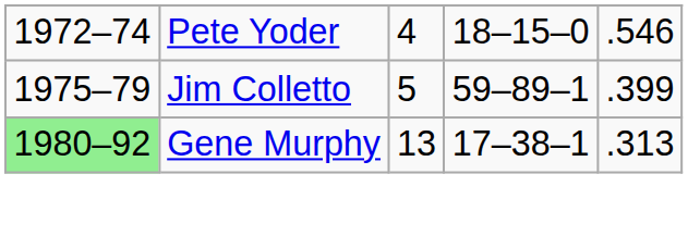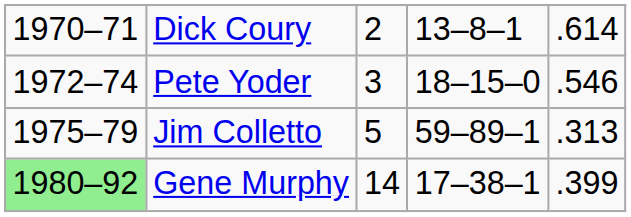+ row: 1970–71 | Dick Coury | 2 | 13–8–1 | .614
Pete Yoder | column 3: 4 -> 3
Jim Colletto | column 5: .399 -> .313
Gene Murphy | column 3: 13 -> 14
Gene Murphy | column 5: .313 -> .399
